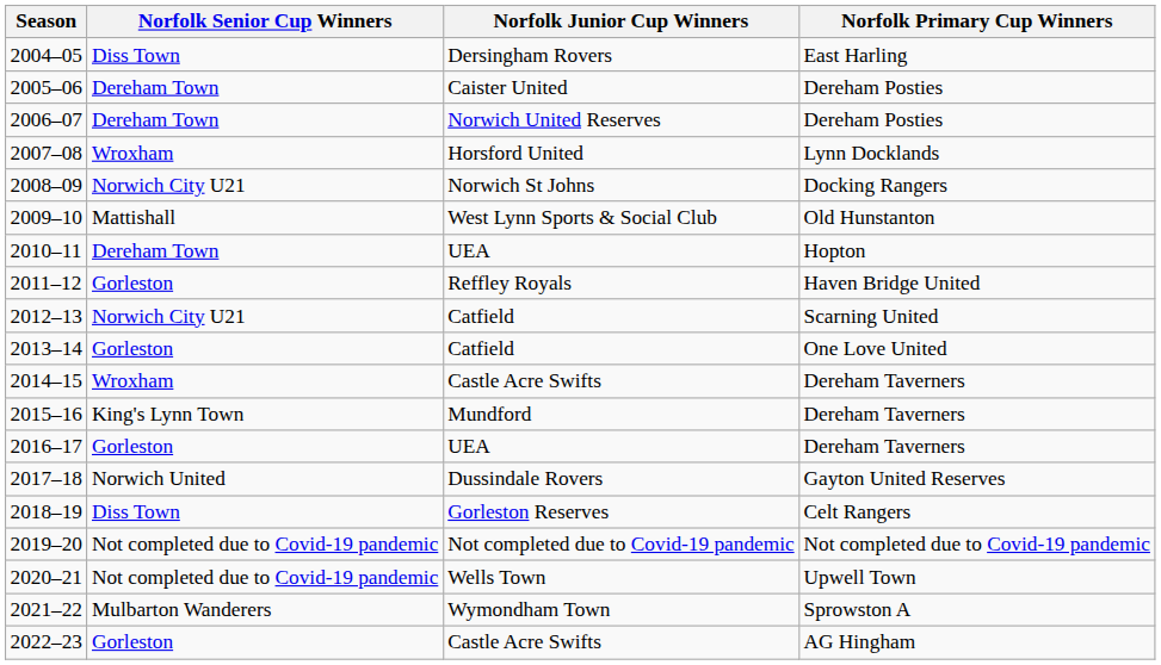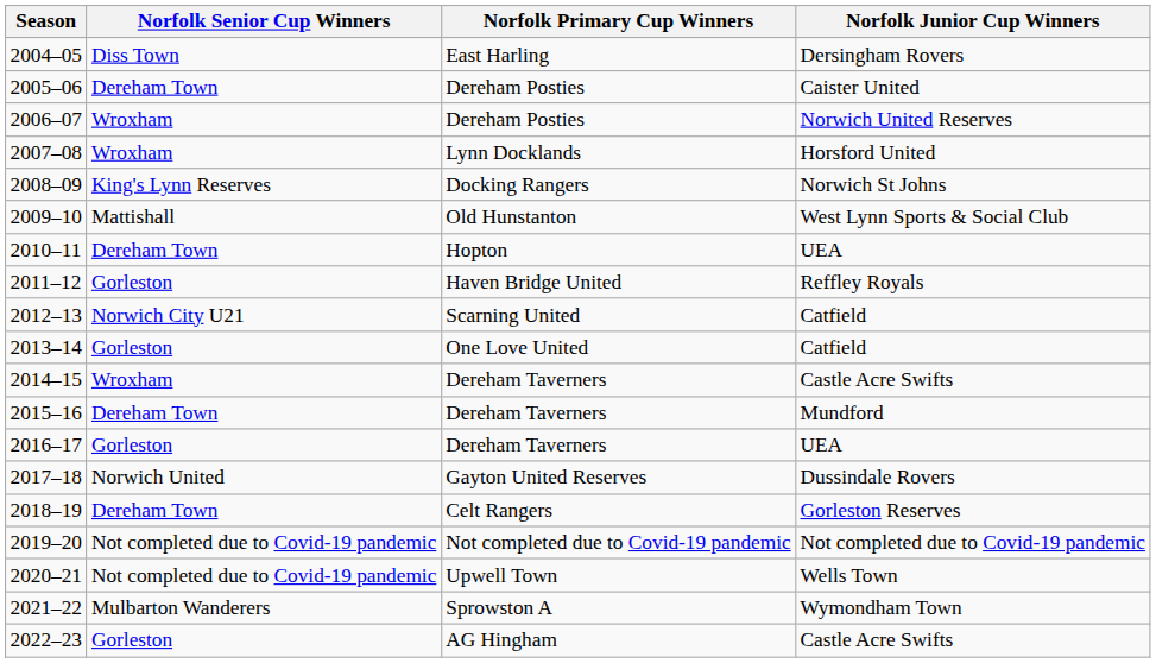columns swapped: Norfolk Junior Cup Winners <-> Norfolk Primary Cup Winners
2006–07 | Norfolk Senior Cup Winners: Dereham Town -> Wroxham
2008–09 | Norfolk Senior Cup Winners: Norwich City U21 -> King's Lynn Reserves
2015–16 | Norfolk Senior Cup Winners: King's Lynn Town -> Dereham Town
2018–19 | Norfolk Senior Cup Winners: Diss Town -> Dereham Town
